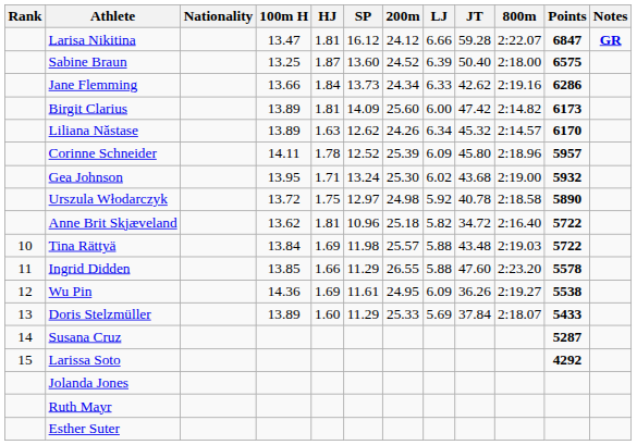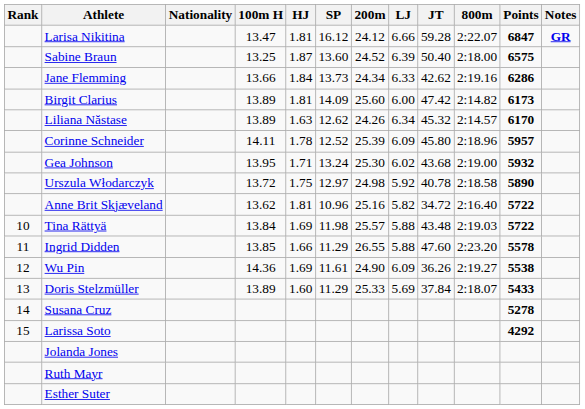Anne Brit Skjæveland | 200m: 25.18 -> 25.16
Wu Pin | 200m: 24.95 -> 24.90
Susana Cruz | Points: 5287 -> 5278
